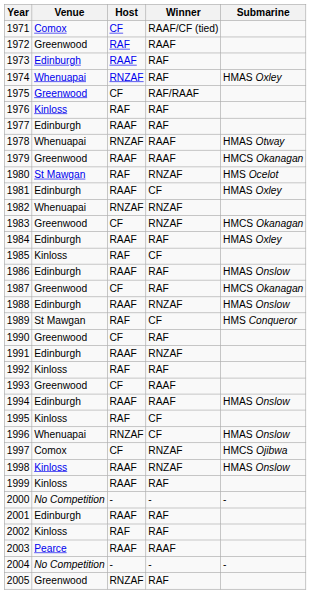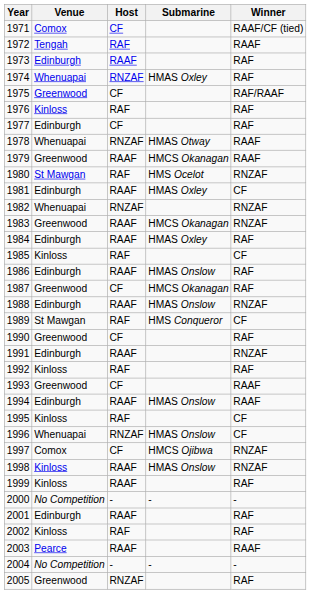columns swapped: Submarine <-> Winner
1972 | Venue: Greenwood -> Tengah
1977 | Host: RAAF -> CF
1983 | Host: CF -> RAAF
